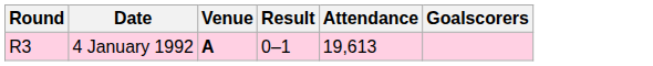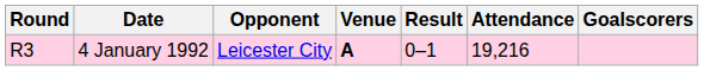+ column: Opponent | Leicester City
4 January 1992 | Attendance: 19,613 -> 19,216
